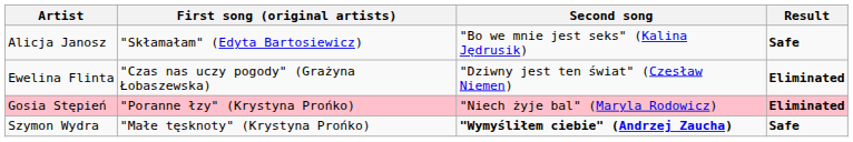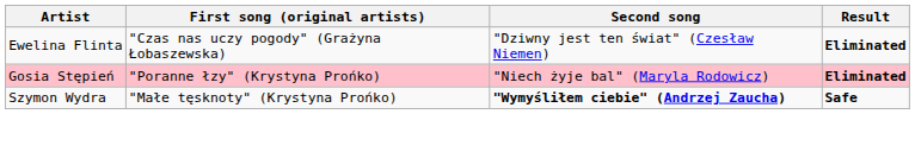- row: Alicja Janosz | "Skłamałam" (Edyta Bartosiewicz) | "Bo we mnie jest seks" (Kalina Jędrusik) | Safe
